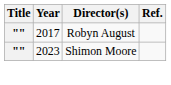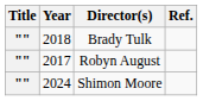+ row: "" | 2018 | Brady Tulk
Shimon Moore | Year: 2023 -> 2024
